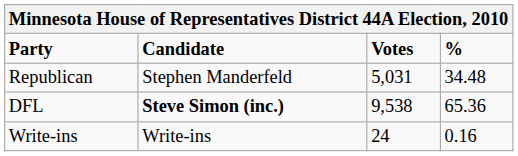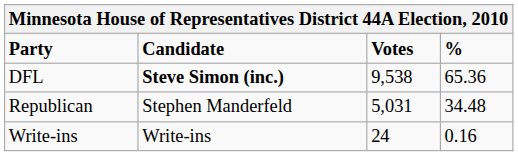rows swapped: DFL <-> Republican
